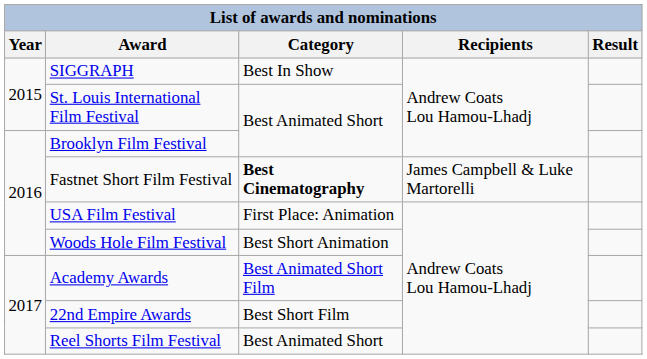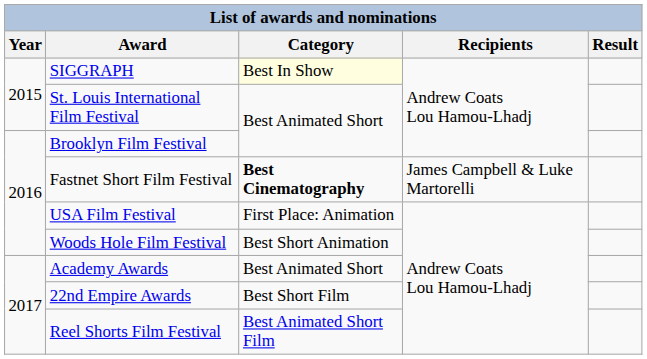SIGGRAPH | Category: no background -> lightyellow background
Academy Awards | Category: Best Animated Short Film -> Best Animated Short
Reel Shorts Film Festival | Category: Best Animated Short -> Best Animated Short Film
